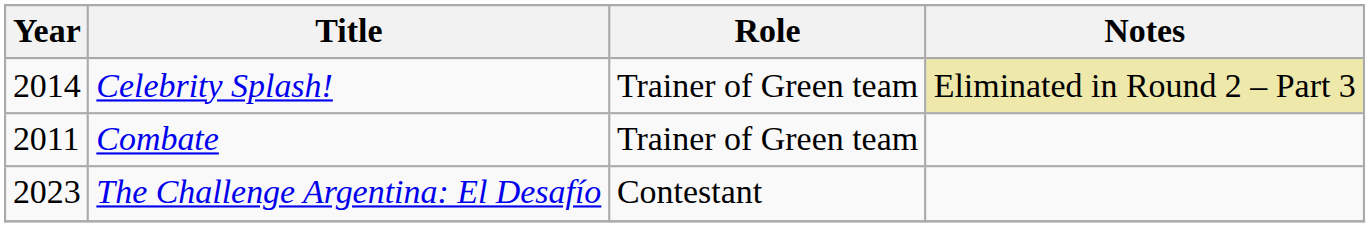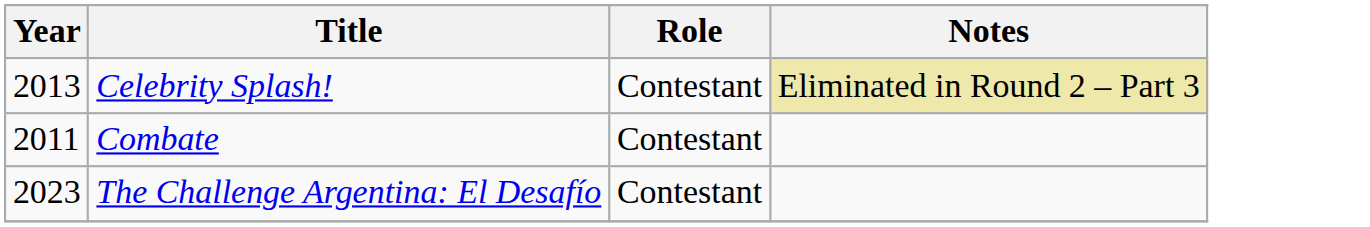Celebrity Splash! | Year: 2014 -> 2013
Celebrity Splash! | Role: Trainer of Green team -> Contestant
Combate | Role: Trainer of Green team -> Contestant
